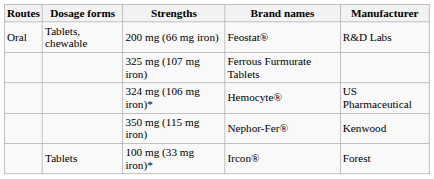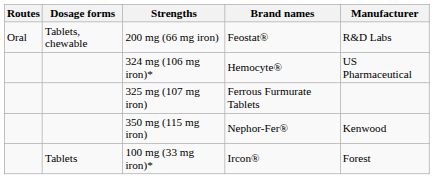rows swapped: 324 mg (106 mg iron)* <-> 325 mg (107 mg iron)
